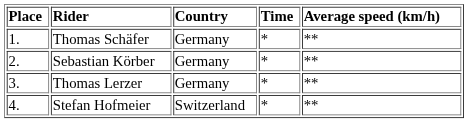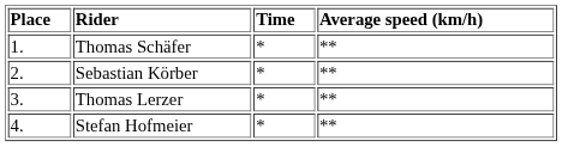- column: Country | Germany | Germany | Germany | Switzerland
